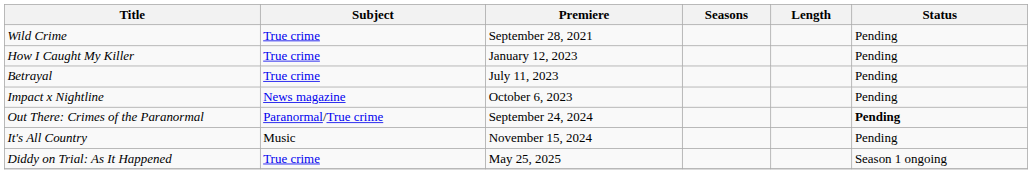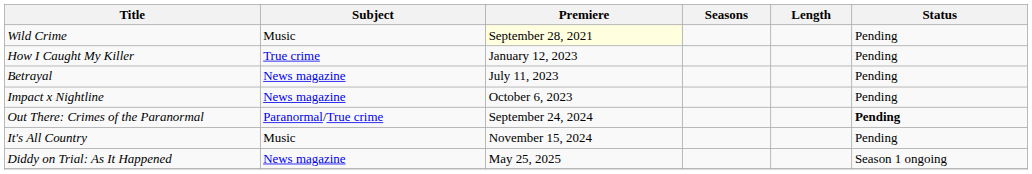Wild Crime | Subject: True crime -> Music
Wild Crime | Premiere: no background -> lightyellow background
Betrayal | Subject: True crime -> News magazine
Diddy on Trial: As It Happened | Subject: True crime -> News magazine
